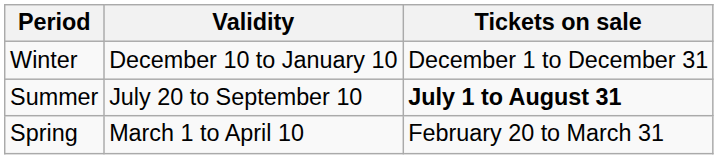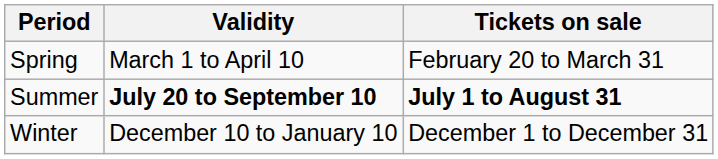rows swapped: Spring <-> Winter
Summer | Validity: normal -> bold
